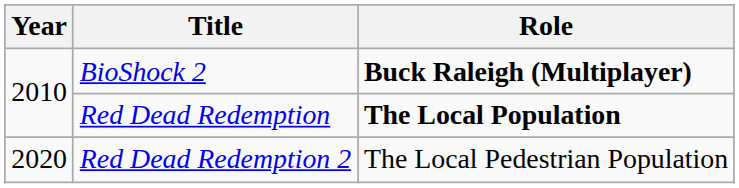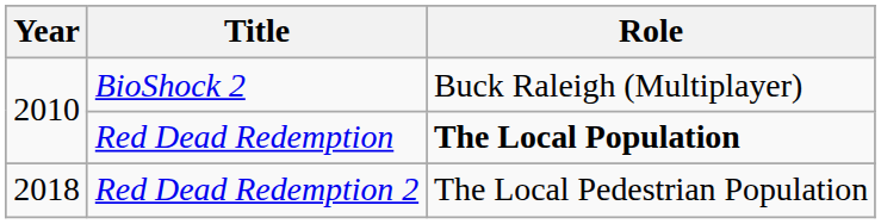BioShock 2 | Role: bold -> normal
Red Dead Redemption 2 | Year: 2020 -> 2018
